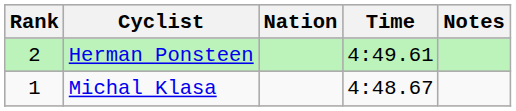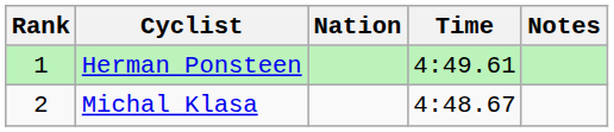Herman Ponsteen | Rank: 2 -> 1
Michal Klasa | Rank: 1 -> 2
